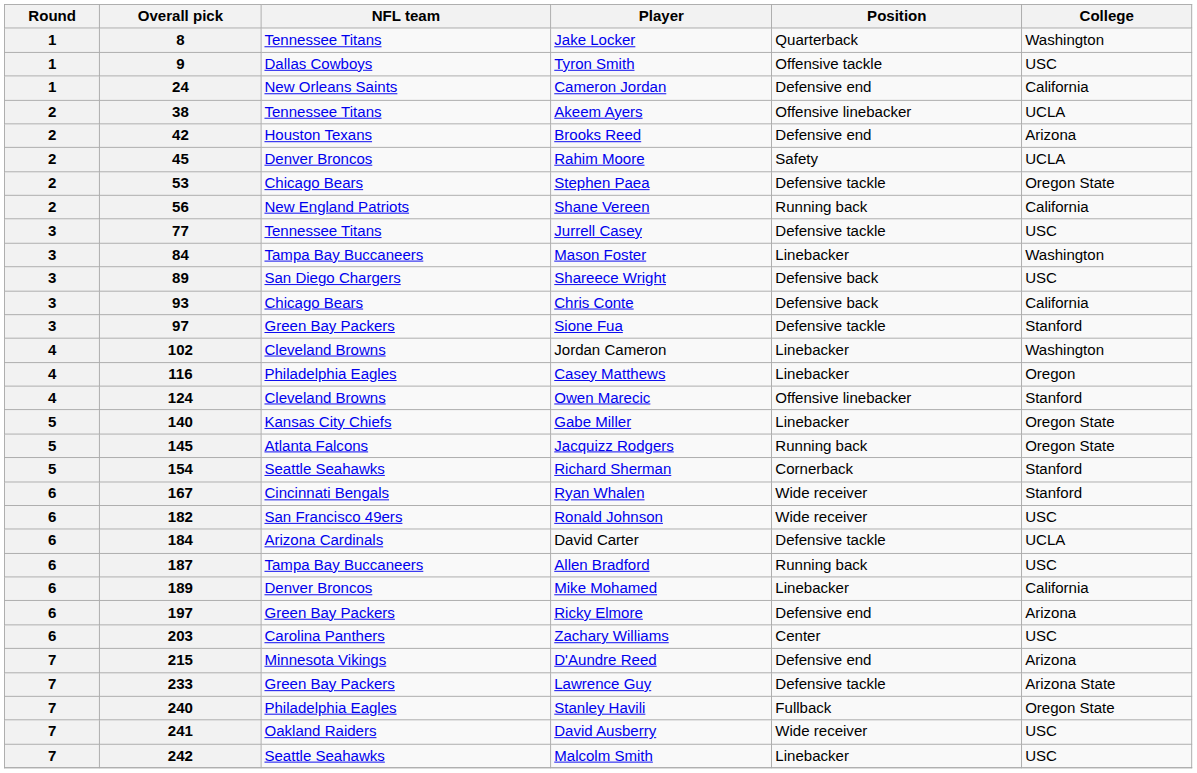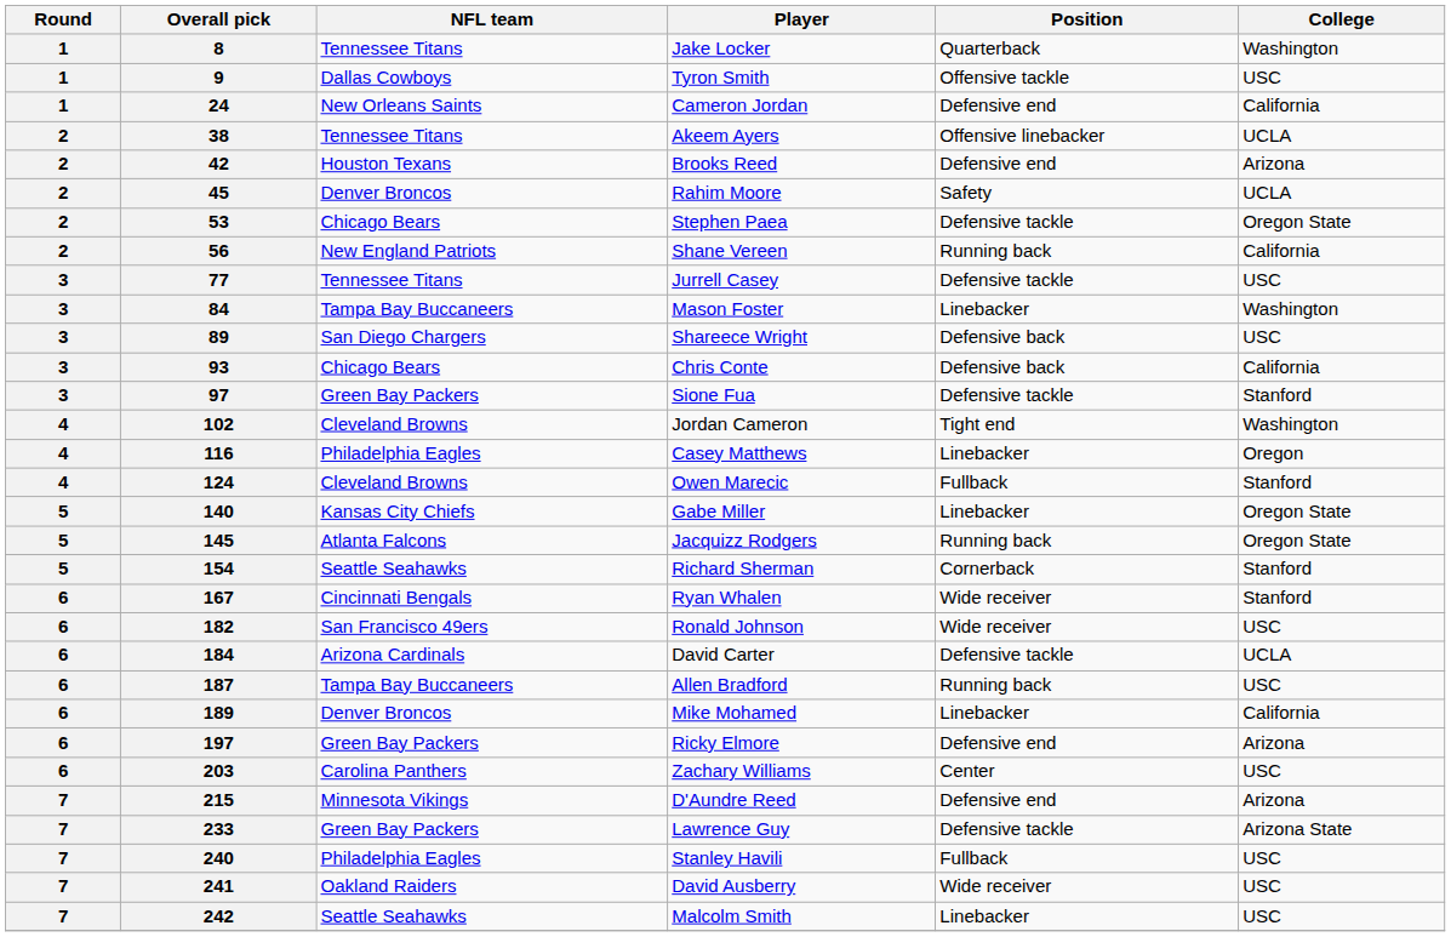102 | Position: Linebacker -> Tight end
124 | Position: Offensive linebacker -> Fullback
240 | College: Oregon State -> USC
